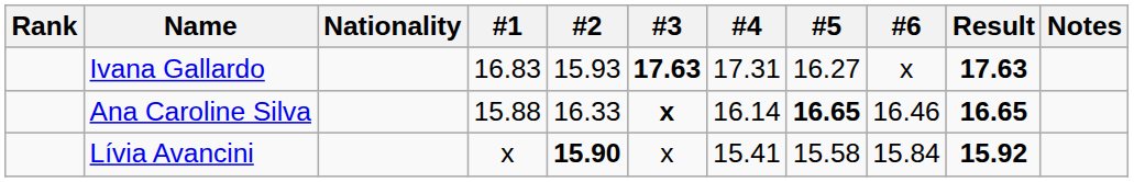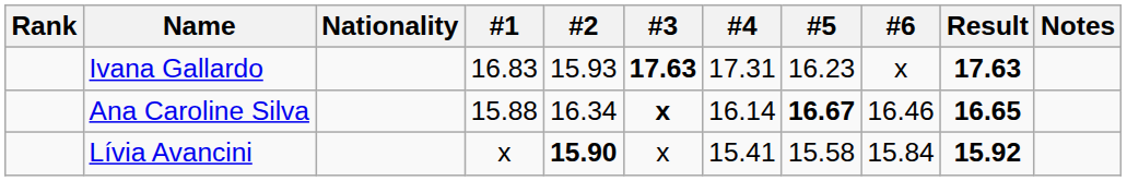Ivana Gallardo | #5: 16.27 -> 16.23
Ana Caroline Silva | #2: 16.33 -> 16.34
Ana Caroline Silva | #5: 16.65 -> 16.67
